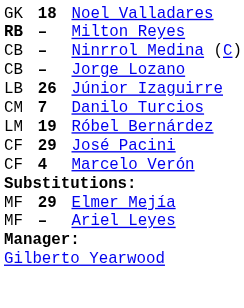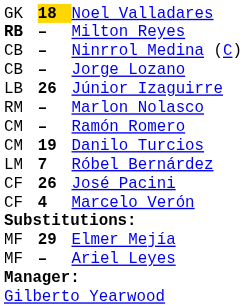Noel Valladares | column 2: no background -> gold background
+ row: RM | – | Marlon Nolasco
+ row: CM | – | Ramón Romero
Danilo Turcios | column 2: 7 -> 19
Róbel Bernárdez | column 2: 19 -> 7
José Pacini | column 2: 29 -> 26
